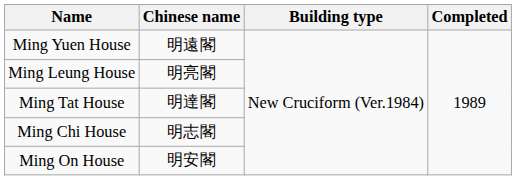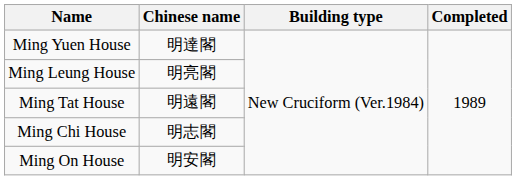Ming Yuen House | Chinese name: 明遠閣 -> 明達閣
Ming Tat House | Chinese name: 明達閣 -> 明遠閣
